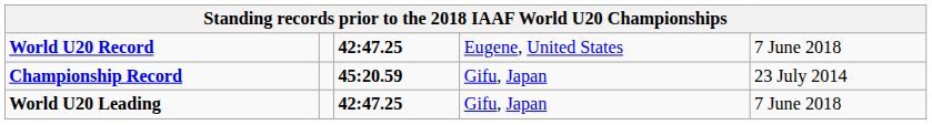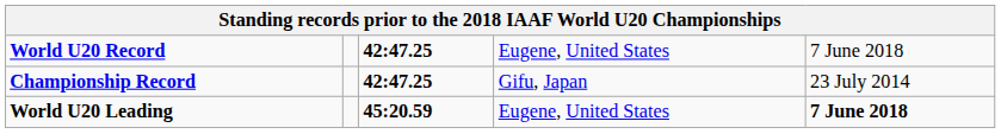Championship Record | column 3: 45:20.59 -> 42:47.25
World U20 Leading | column 3: 42:47.25 -> 45:20.59
World U20 Leading | column 4: Gifu, Japan -> Eugene, United States
World U20 Leading | column 5: normal -> bold
